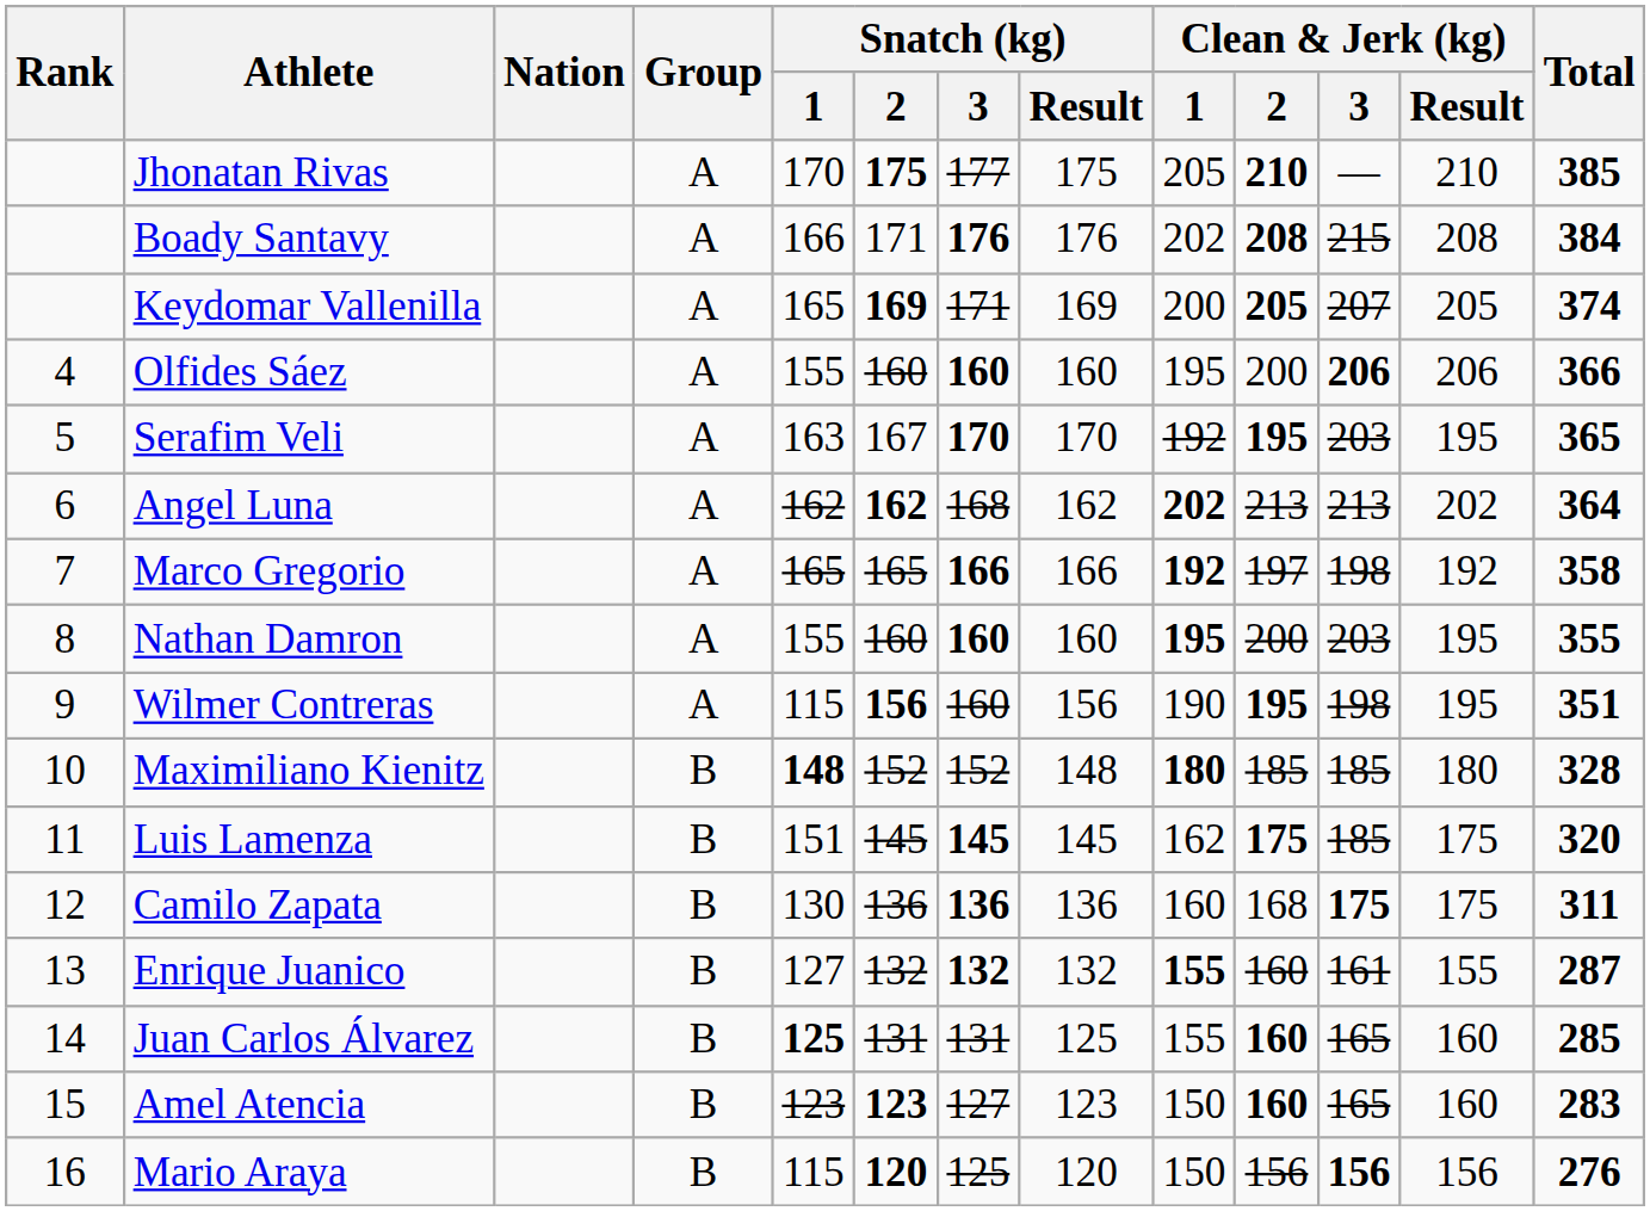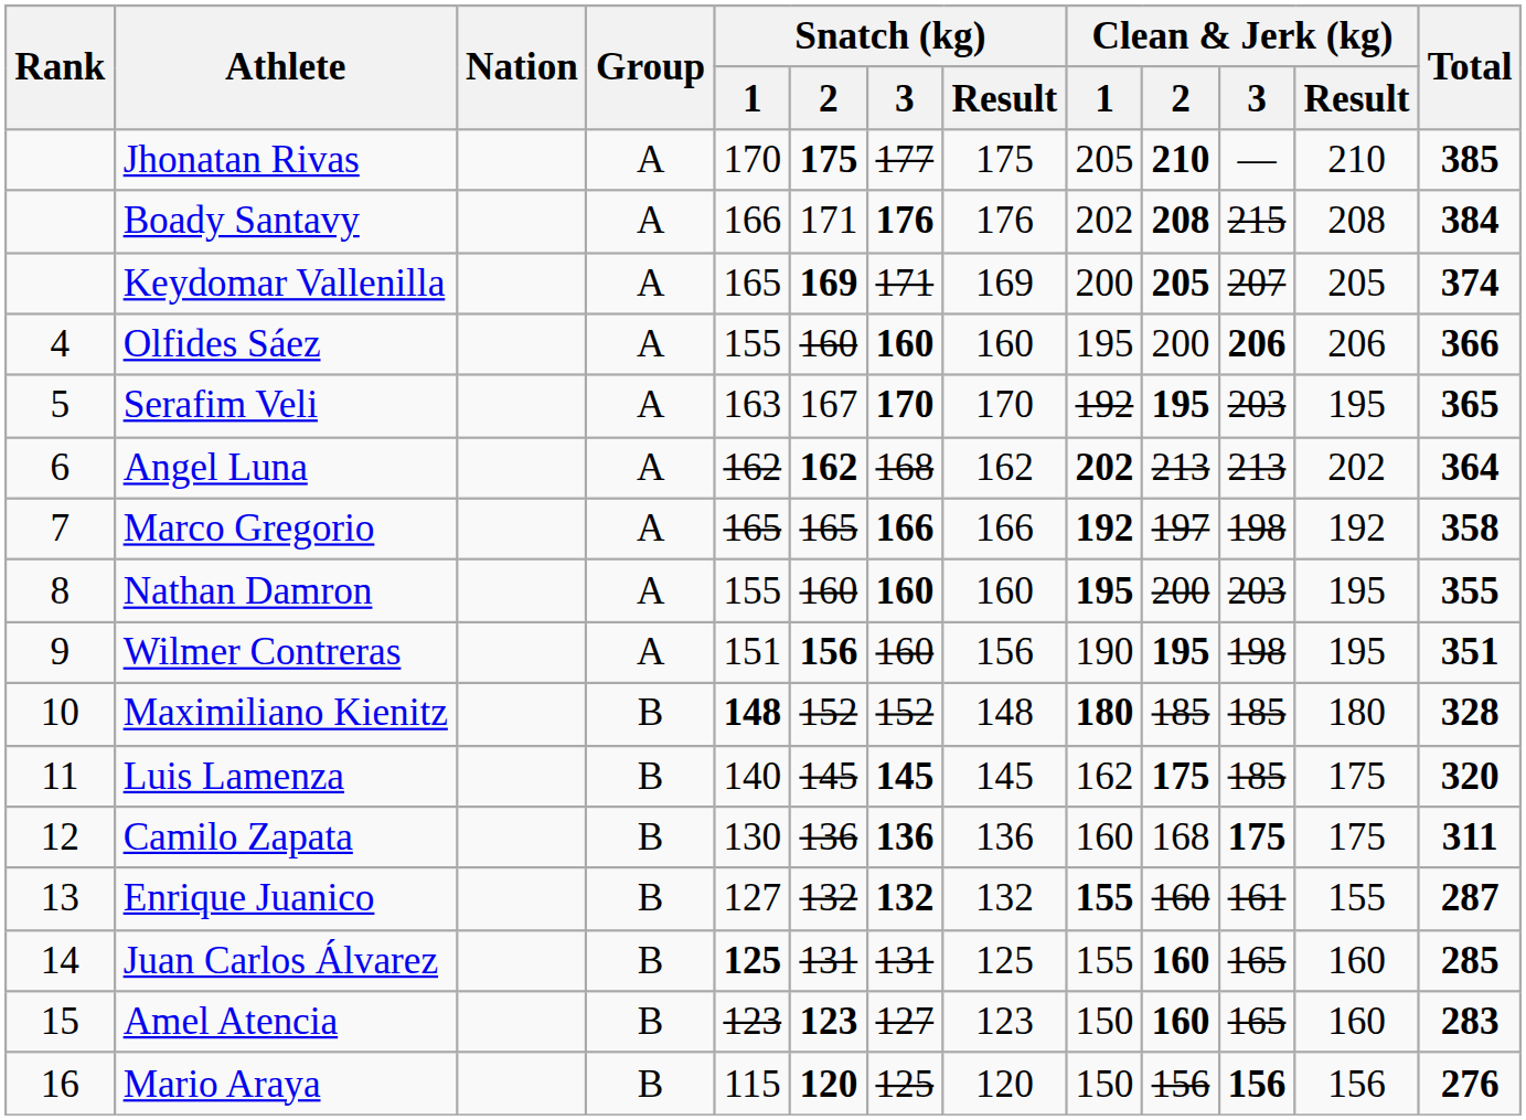Wilmer Contreras | Snatch (kg) / 1: 115 -> 151
Luis Lamenza | Snatch (kg) / 1: 151 -> 140
